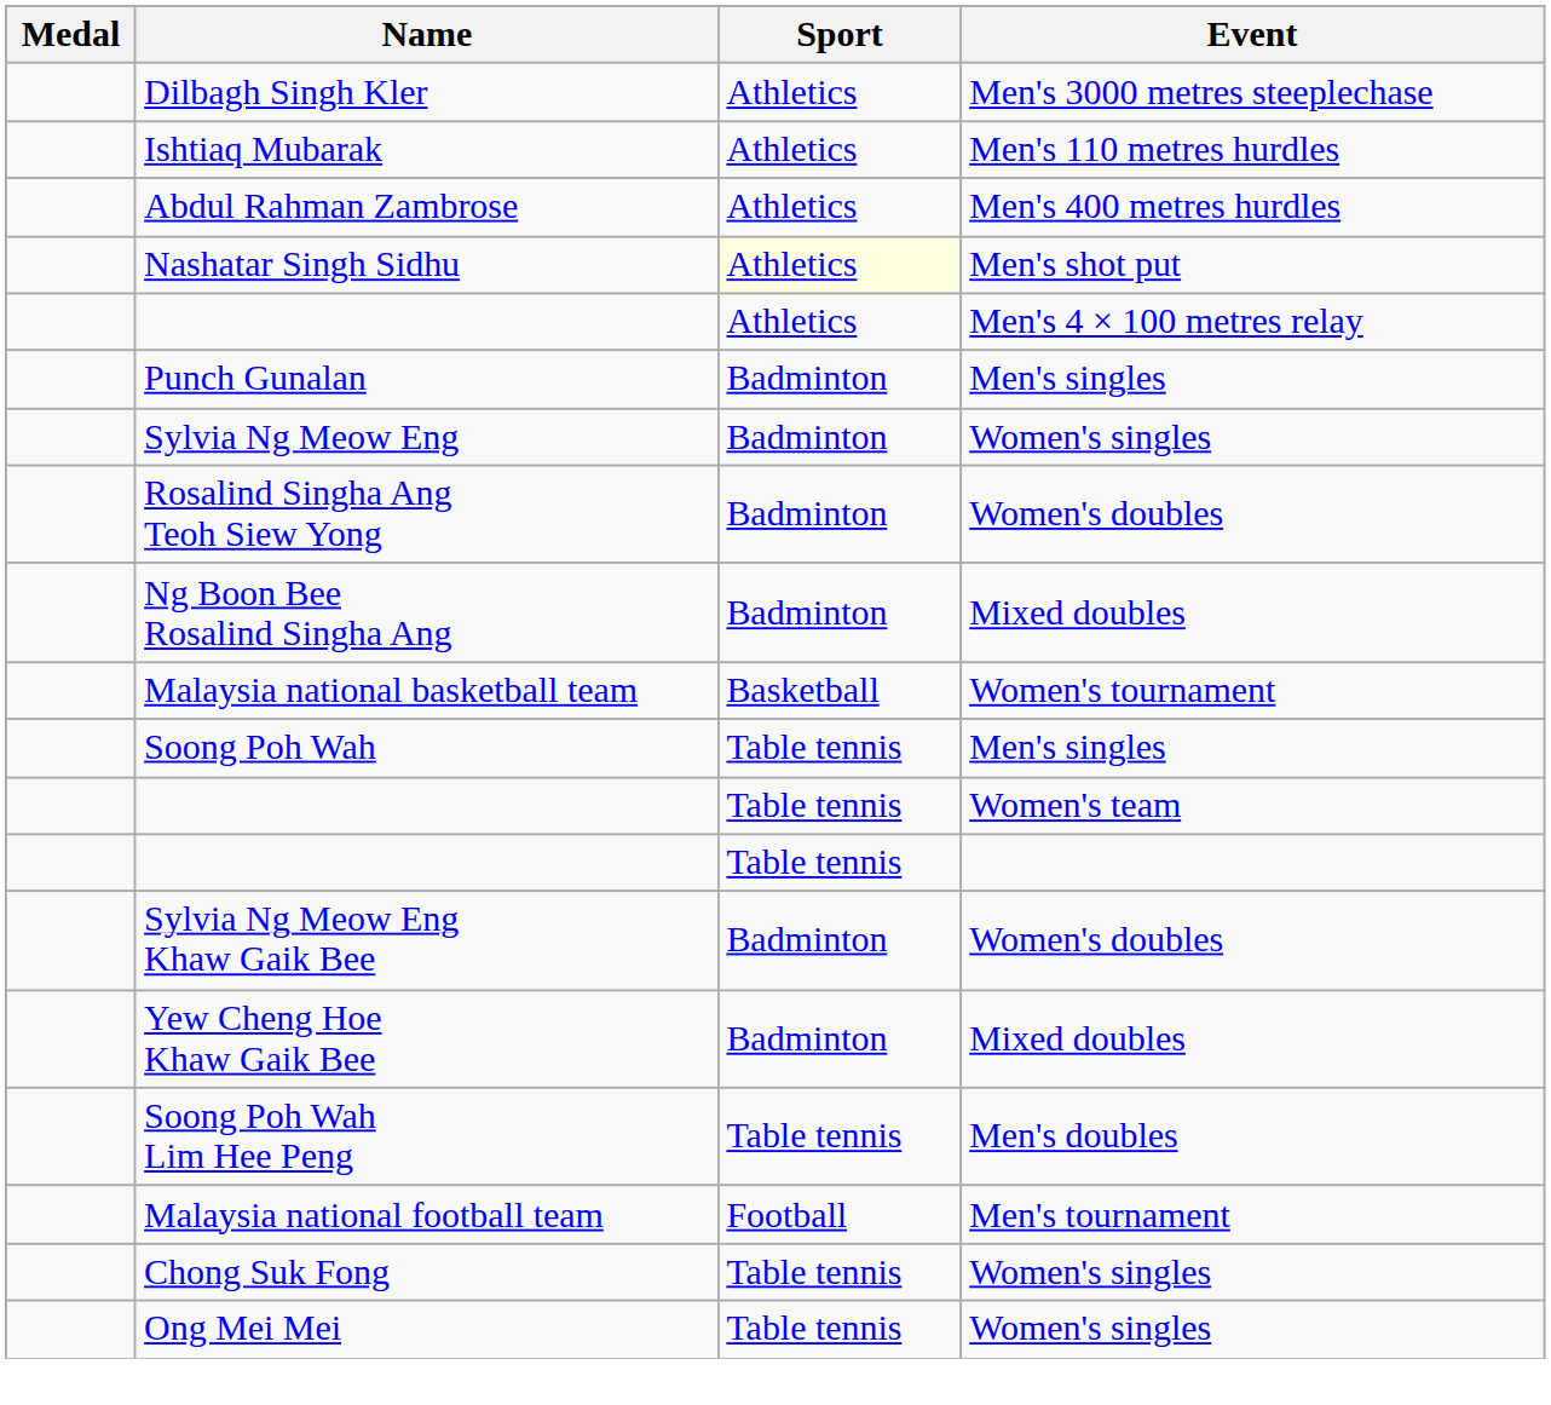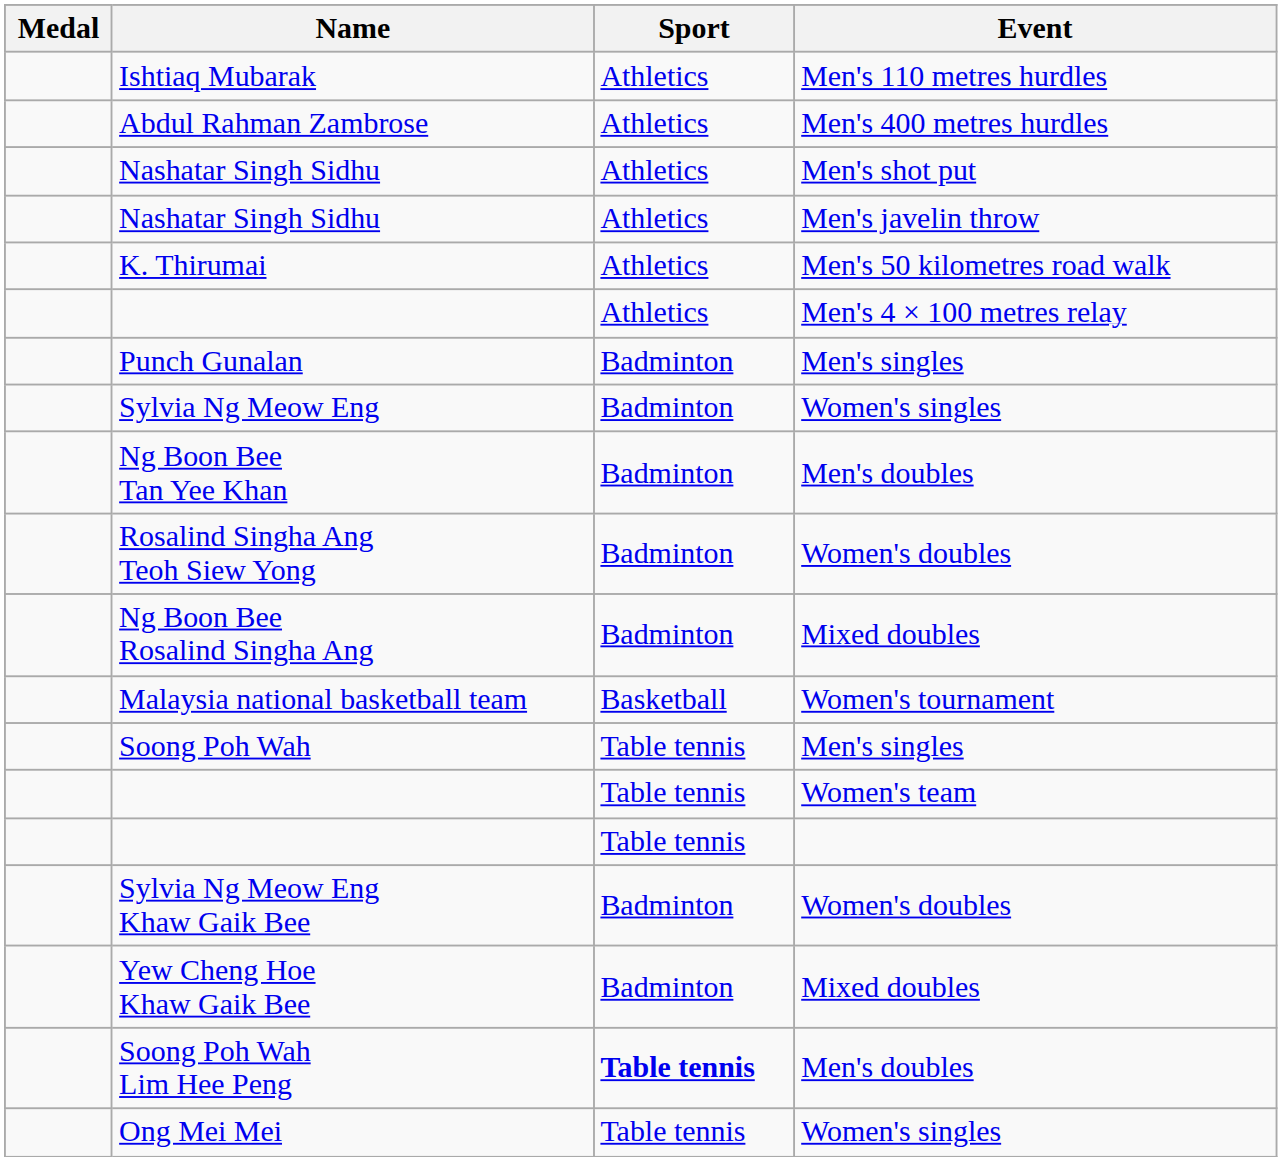- row: Dilbagh Singh Kler | Athletics | Men's 3000 metres steeplechase
Nashatar Singh Sidhu / Men's shot put | Sport: lightyellow background -> no background
+ row: Nashatar Singh Sidhu | Athletics | Men's javelin throw
+ row: K. Thirumai | Athletics | Men's 50 kilometres road walk
+ row: Ng Boon Bee Tan Yee Khan | Badminton | Men's doubles
Soong Poh Wah Lim Hee Peng | Sport: normal -> bold
- row: Malaysia national football team | Football | Men's tournament
- row: Chong Suk Fong | Table tennis | Women's singles
